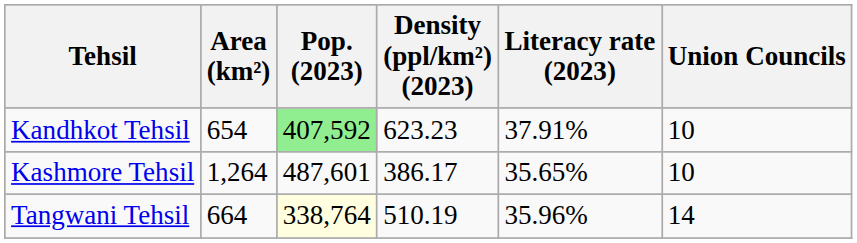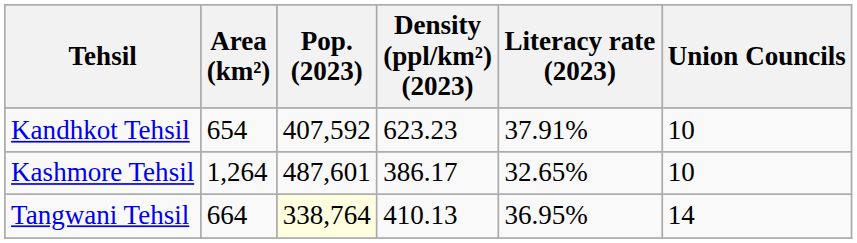Kandhkot Tehsil | Pop. (2023): lightgreen background -> no background
Kashmore Tehsil | Literacy rate (2023): 35.65% -> 32.65%
Tangwani Tehsil | Density (ppl/km²) (2023): 510.19 -> 410.13
Tangwani Tehsil | Literacy rate (2023): 35.96% -> 36.95%
